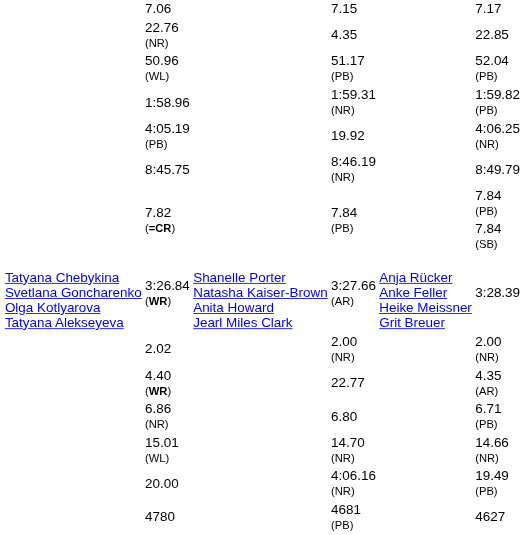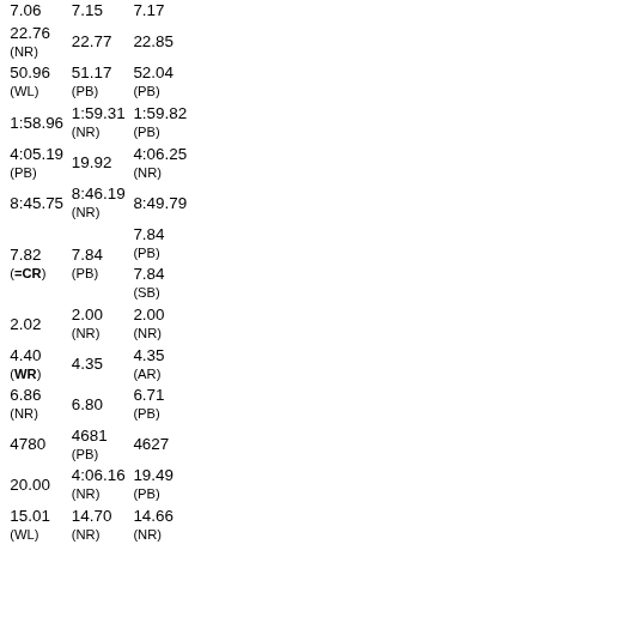22.76 (NR) | column 5: 4.35 -> 22.77
- row: Tatyana Chebykina Svetlana Goncharenko Olga Kotlyarova Tatyana Alekseyeva | 3:26.84 (WR) | Shanelle Porter Natasha Kaiser-Brown Anita Howard Jearl Miles Clark | 3:27.66 (AR) | Anja Rücker Anke Feller Heike Meissner Grit Breuer | 3:28.39
4.40 (WR) | column 5: 22.77 -> 4.35
rows swapped: 15.01 (WL) <-> 4780
